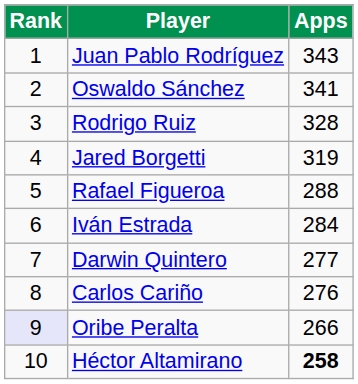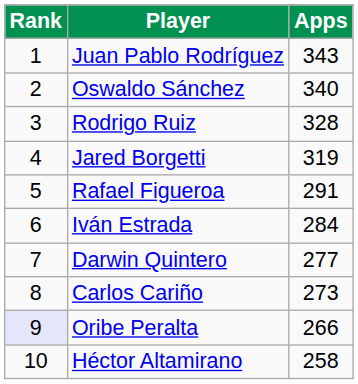Oswaldo Sánchez | Apps: 341 -> 340
Rafael Figueroa | Apps: 288 -> 291
Carlos Cariño | Apps: 276 -> 273
Héctor Altamirano | Apps: bold -> normal
